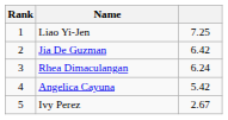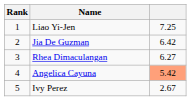Rhea Dimaculangan | column 3: 6.24 -> 6.27
Angelica Cayuna | column 3: no background -> lightsalmon background
